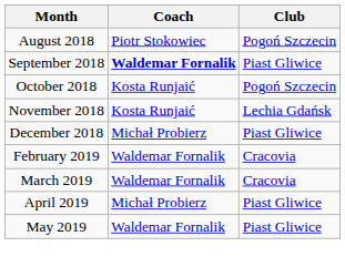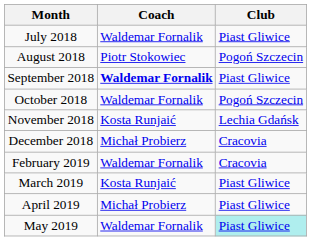+ row: July 2018 | Waldemar Fornalik | Piast Gliwice
October 2018 | Coach: Kosta Runjaić -> Waldemar Fornalik
December 2018 | Club: Piast Gliwice -> Cracovia
March 2019 | Coach: Waldemar Fornalik -> Kosta Runjaić
March 2019 | Club: Cracovia -> Piast Gliwice
May 2019 | Club: no background -> paleturquoise background
